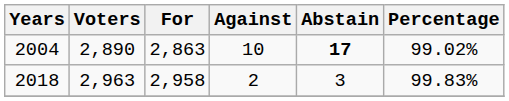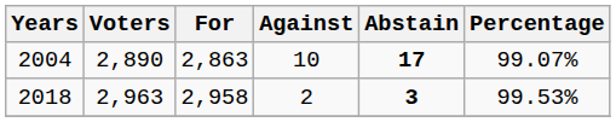2004 | Percentage: 99.02% -> 99.07%
2018 | Abstain: normal -> bold
2018 | Percentage: 99.83% -> 99.53%
